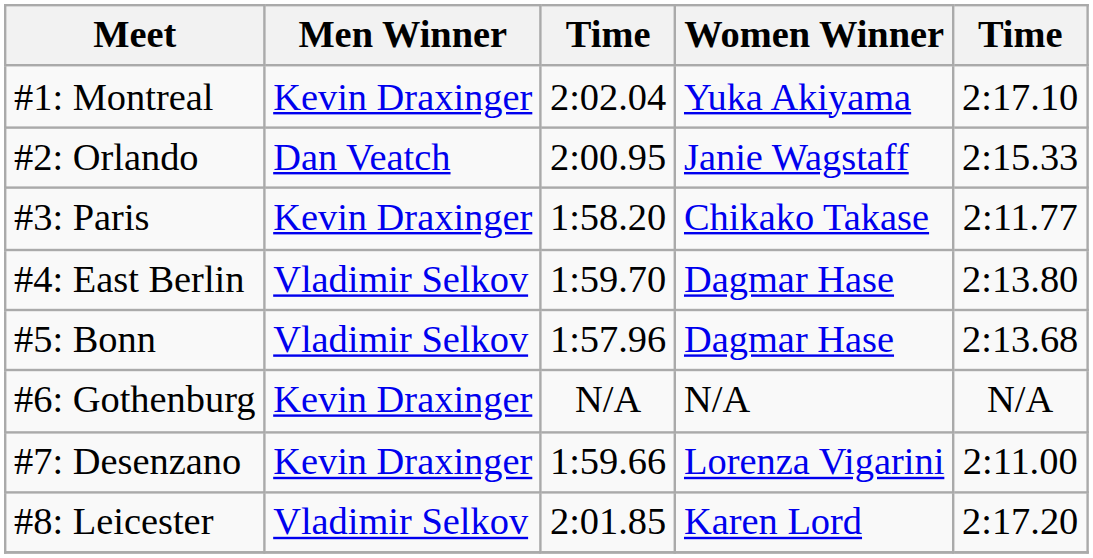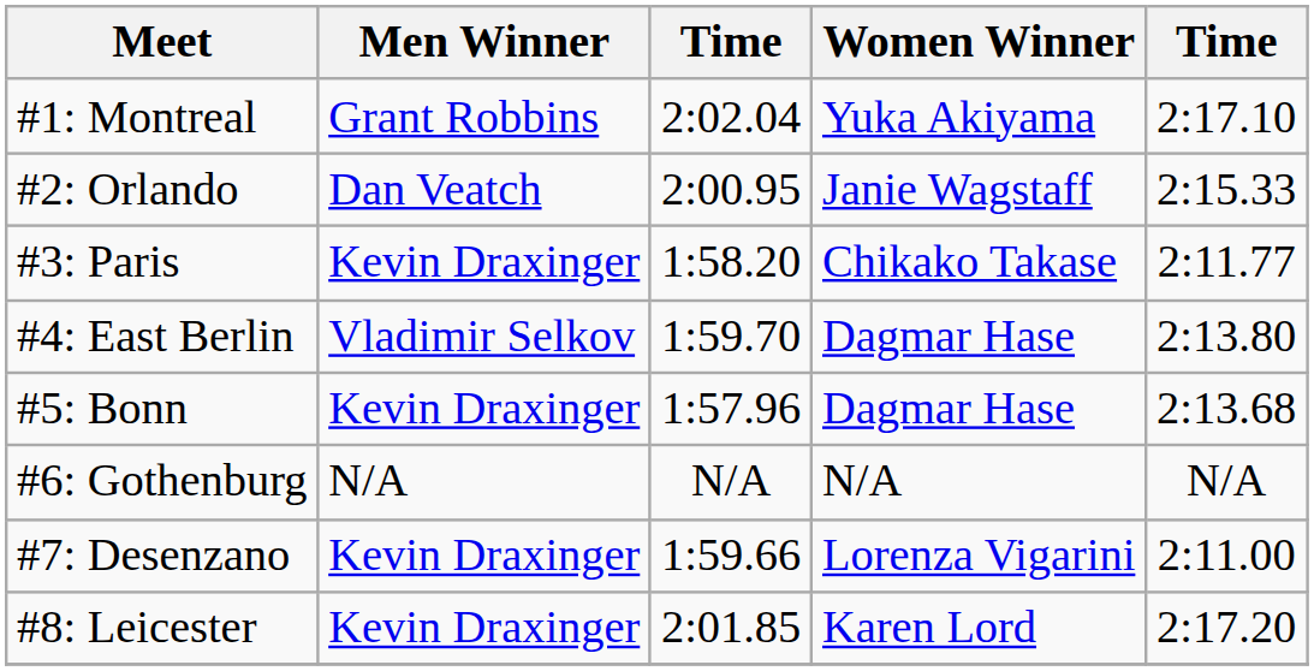#1: Montreal | Men Winner: Kevin Draxinger -> Grant Robbins
#5: Bonn | Men Winner: Vladimir Selkov -> Kevin Draxinger
#6: Gothenburg | Men Winner: Kevin Draxinger -> N/A
#8: Leicester | Men Winner: Vladimir Selkov -> Kevin Draxinger
